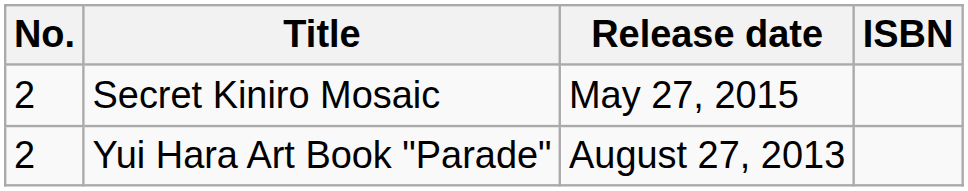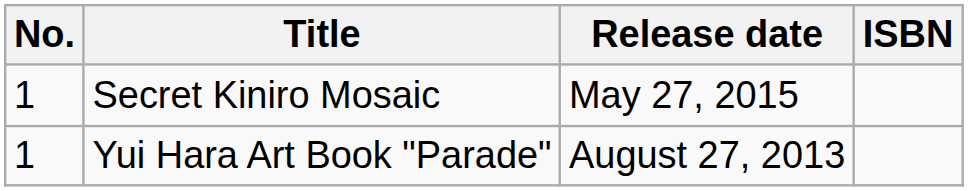Secret Kiniro Mosaic | No.: 2 -> 1
Yui Hara Art Book "Parade" | No.: 2 -> 1
